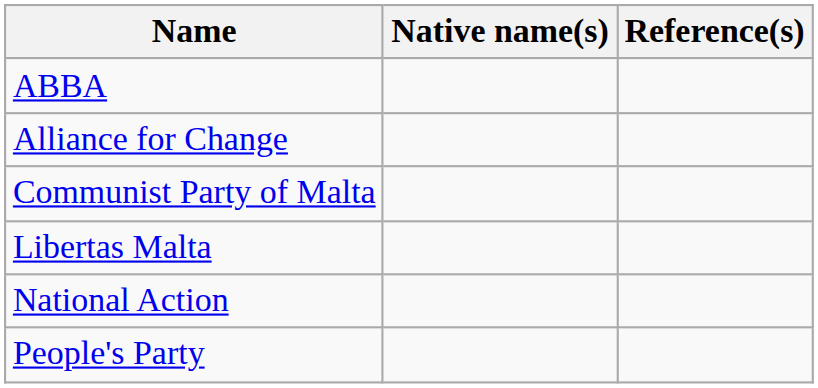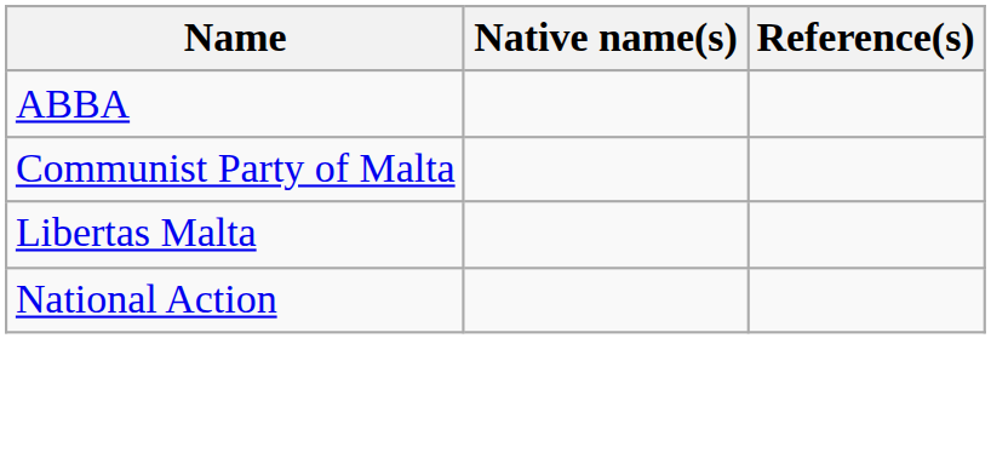- row: Alliance for Change
- row: People's Party
